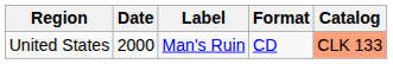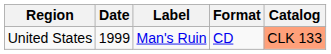United States | Date: 2000 -> 1999
